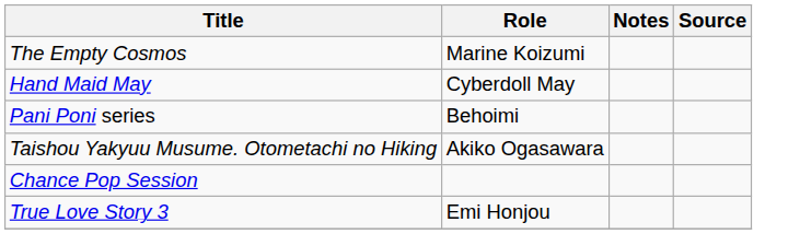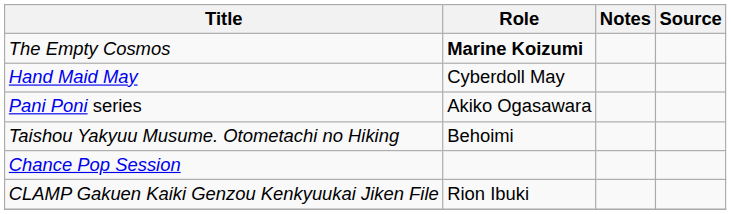The Empty Cosmos | Role: normal -> bold
Pani Poni series | Role: Behoimi -> Akiko Ogasawara
Taishou Yakyuu Musume. Otometachi no Hiking | Role: Akiko Ogasawara -> Behoimi
- row: True Love Story 3 | Emi Honjou
+ row: CLAMP Gakuen Kaiki Genzou Kenkyuukai Jiken File | Rion Ibuki
